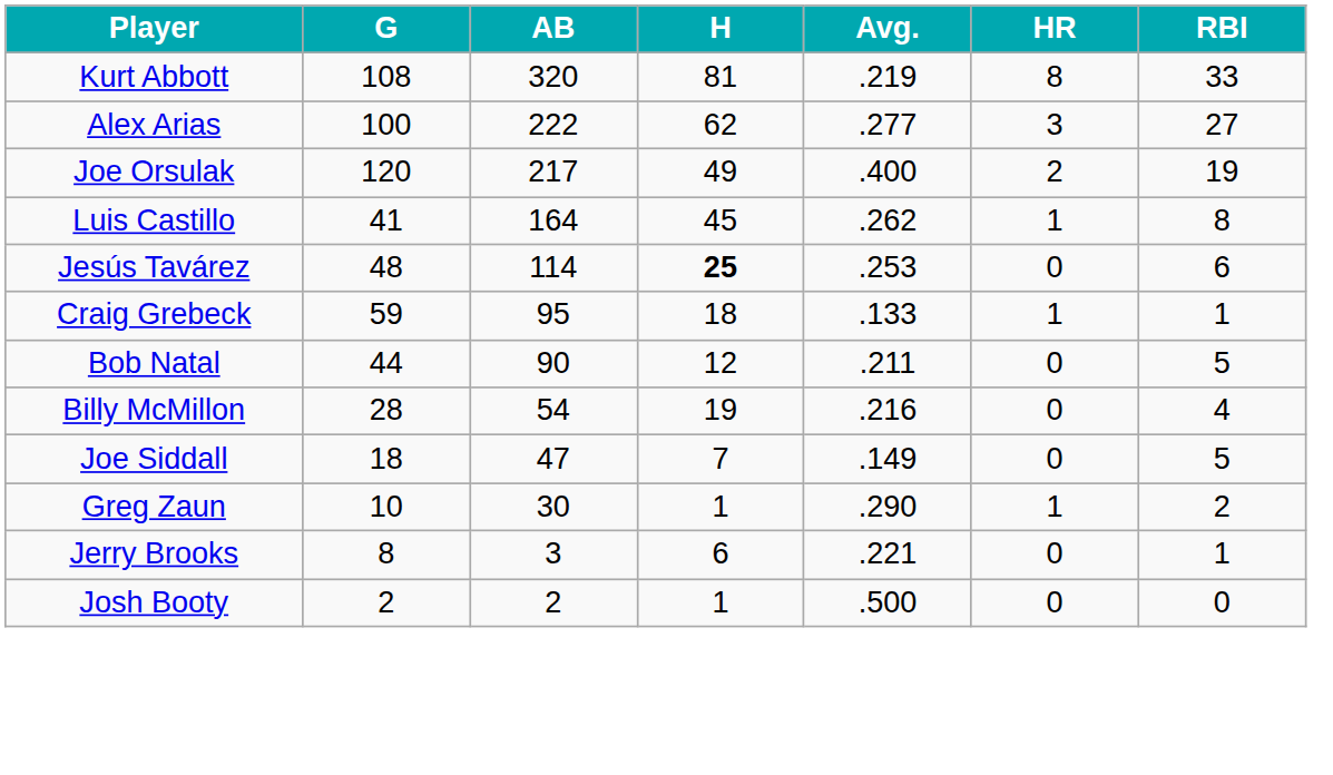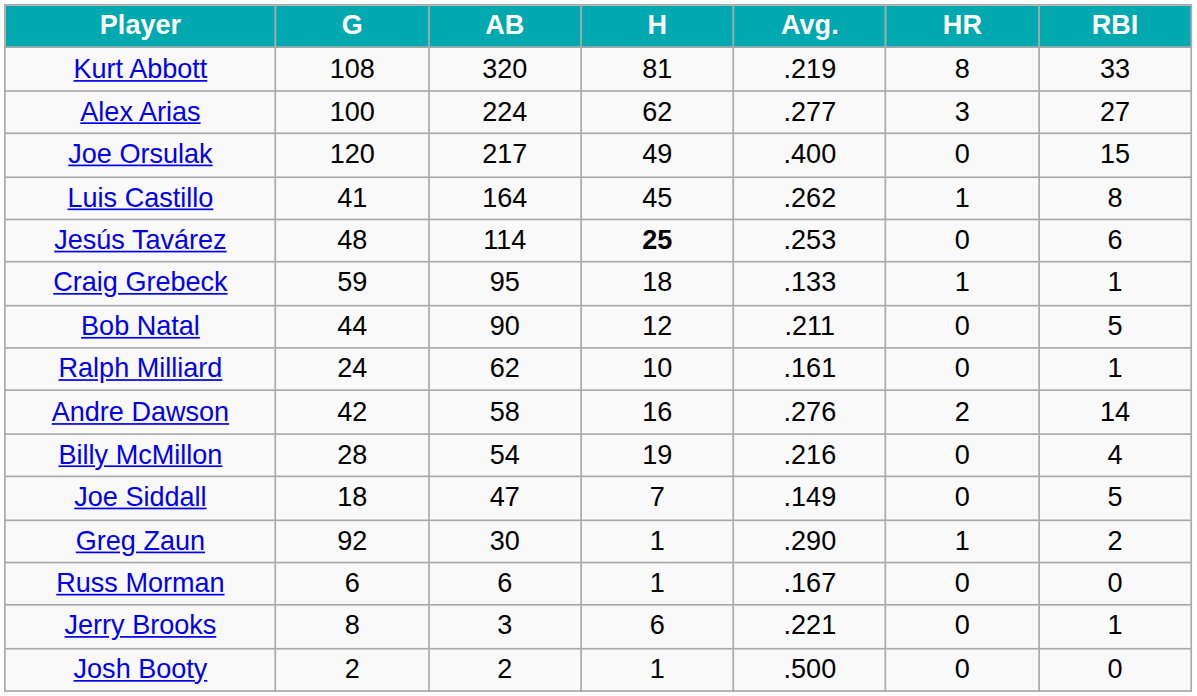Alex Arias | AB: 222 -> 224
Joe Orsulak | HR: 2 -> 0
Joe Orsulak | RBI: 19 -> 15
+ row: Ralph Milliard | 24 | 62 | 10 | .161 | 0 | 1
+ row: Andre Dawson | 42 | 58 | 16 | .276 | 2 | 14
Greg Zaun | G: 10 -> 92
+ row: Russ Morman | 6 | 6 | 1 | .167 | 0 | 0
